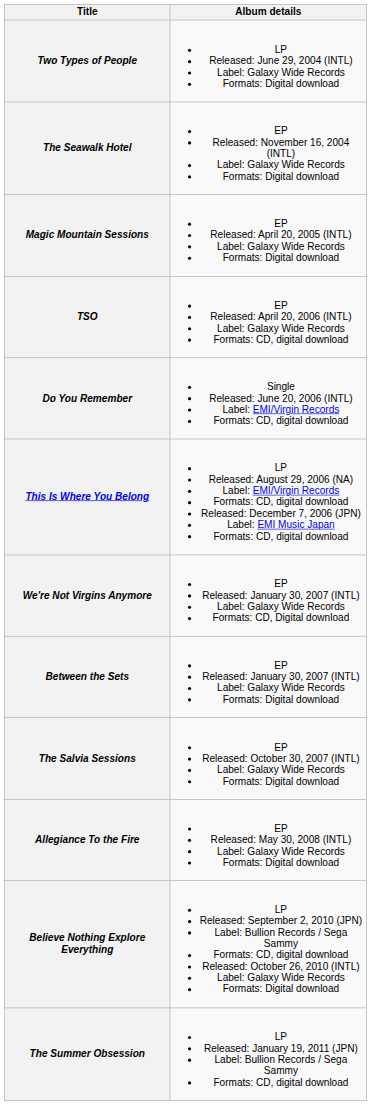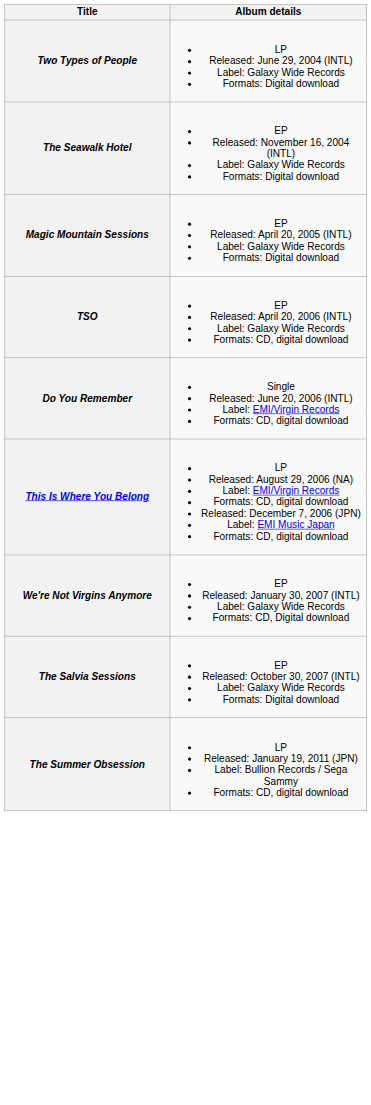- row: Between the Sets | EP Released: January 30, 2007 (INTL) Label: Galaxy Wide Records Formats: Digital download
- row: Allegiance To the Fire | EP Released: May 30, 2008 (INTL) Label: Galaxy Wide Records Formats: Digital download
- row: Believe Nothing Explore Everything | LP Released: September 2, 2010 (JPN) Label: Bullion Records / Sega Sammy Formats: CD, digital download Released: October 26, 2010 (INTL) Label: Galaxy Wide Records Formats: Digital download
